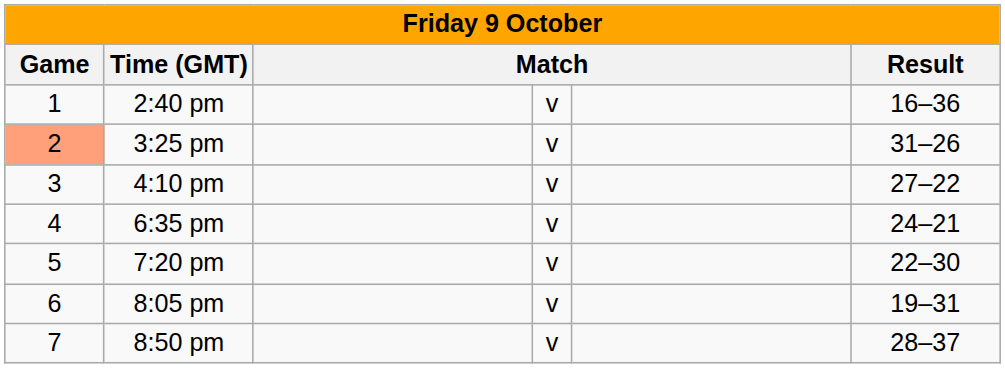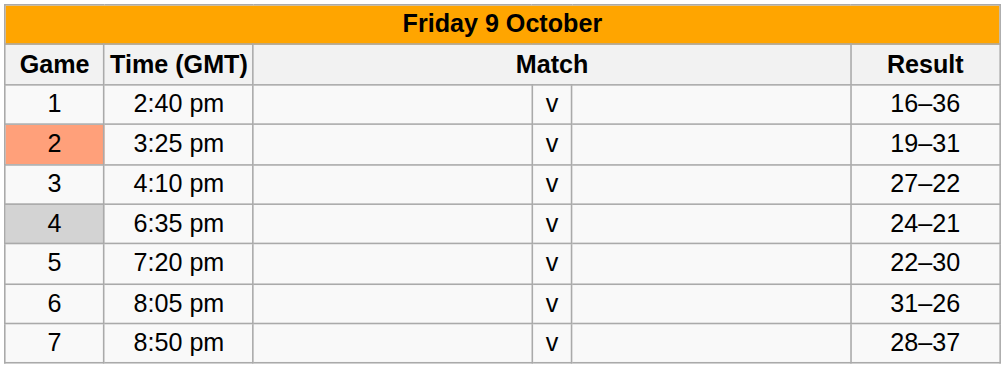3:25 pm | Result: 31–26 -> 19–31
6:35 pm | Game: no background -> lightgrey background
8:05 pm | Result: 19–31 -> 31–26
